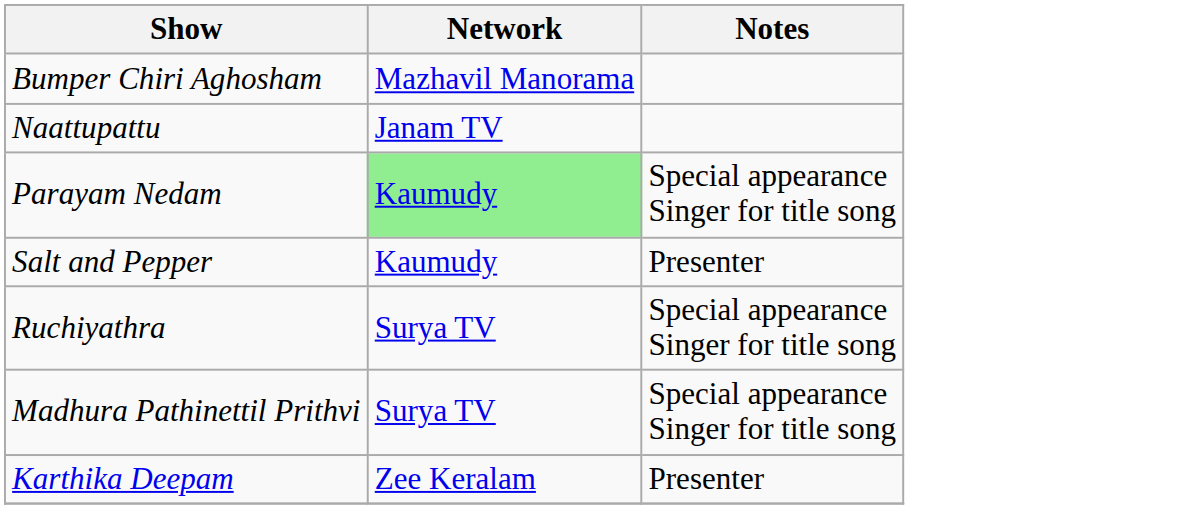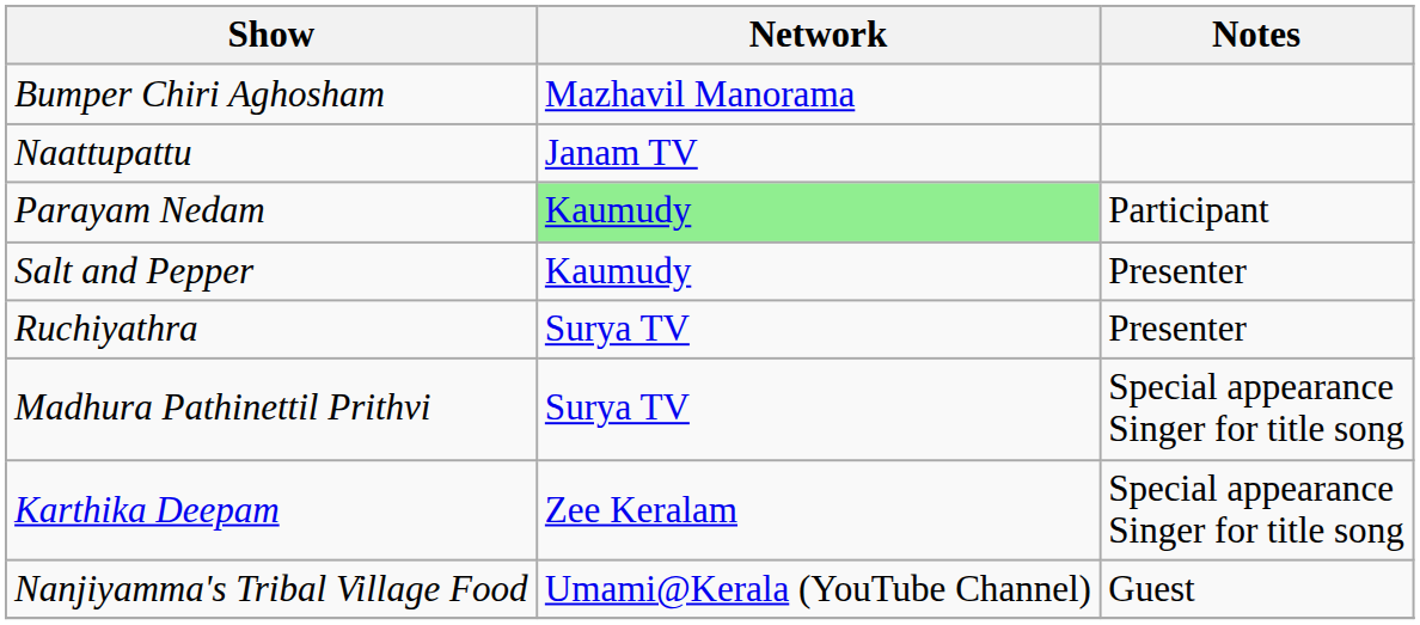Parayam Nedam | Notes: Special appearance Singer for title song -> Participant
Ruchiyathra | Notes: Special appearance Singer for title song -> Presenter
Karthika Deepam | Notes: Presenter -> Special appearance Singer for title song
+ row: Nanjiyamma's Tribal Village Food | Umami@Kerala (YouTube Channel) | Guest
